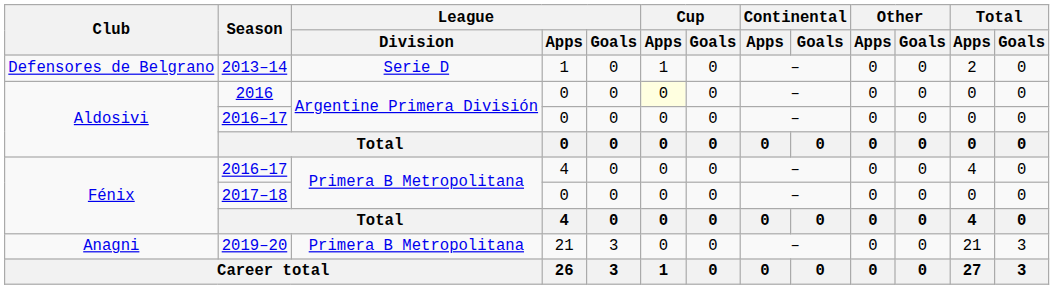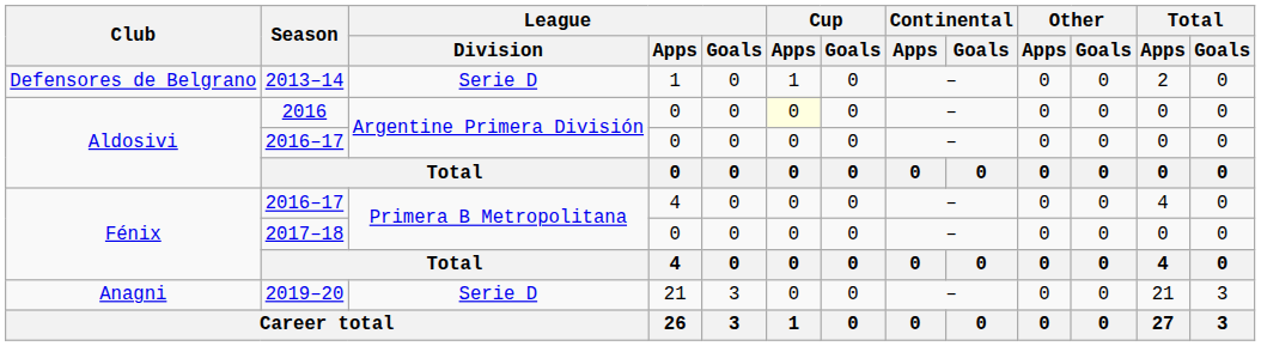2019–20 | League / Division: Primera B Metropolitana -> Serie D
